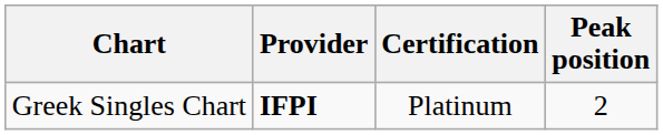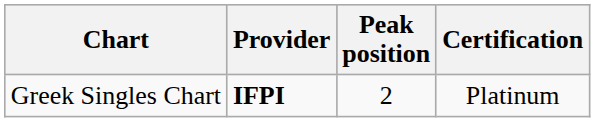columns swapped: Peak position <-> Certification
